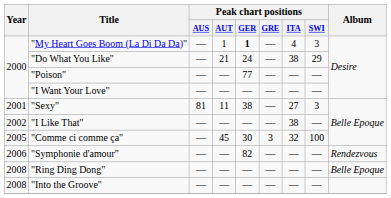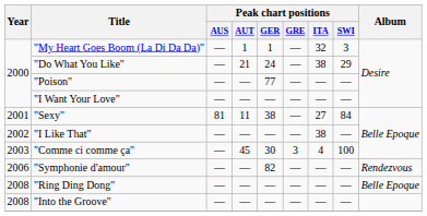"My Heart Goes Boom (La Di Da Da)" | Peak chart positions / GER: bold -> normal
"My Heart Goes Boom (La Di Da Da)" | Peak chart positions / ITA: 4 -> 32
"Sexy" | Peak chart positions / SWI: 3 -> 84
"Comme ci comme ça" | Year: 2005 -> 2003
"Comme ci comme ça" | Peak chart positions / ITA: 32 -> 4
